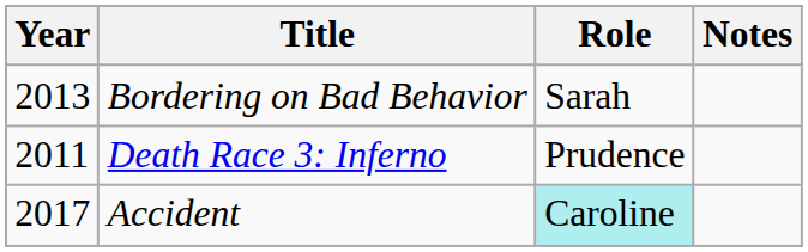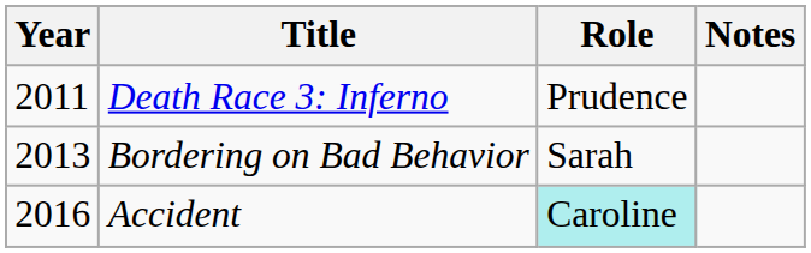rows swapped: Death Race 3: Inferno <-> Bordering on Bad Behavior
Accident | Year: 2017 -> 2016
